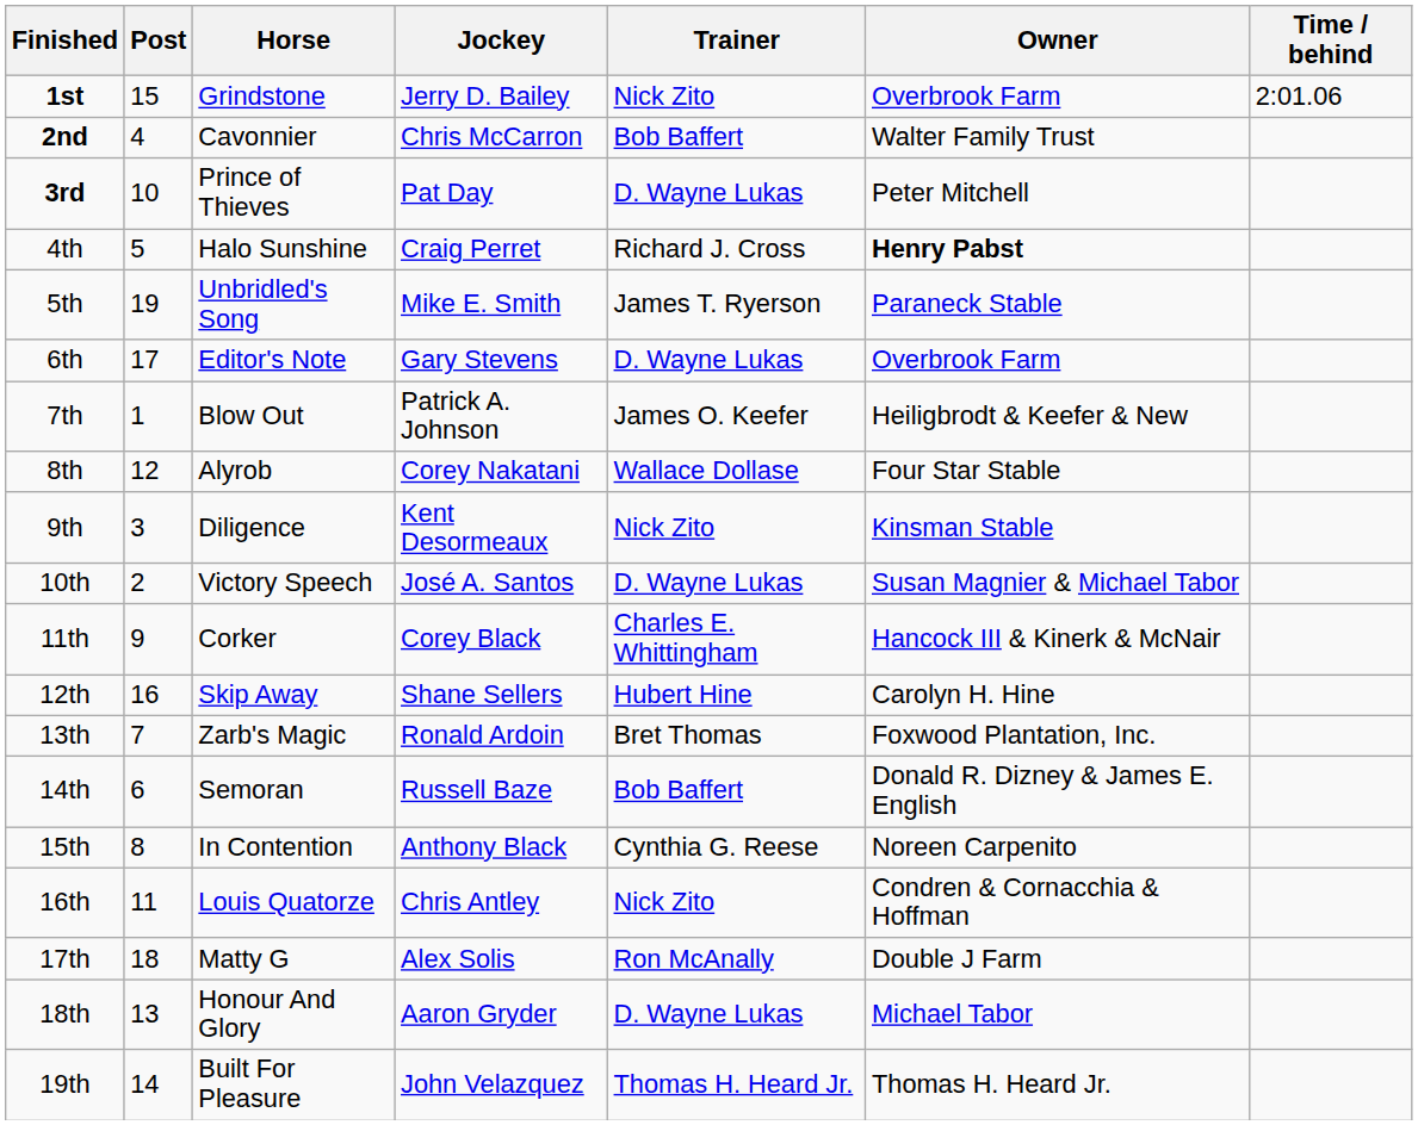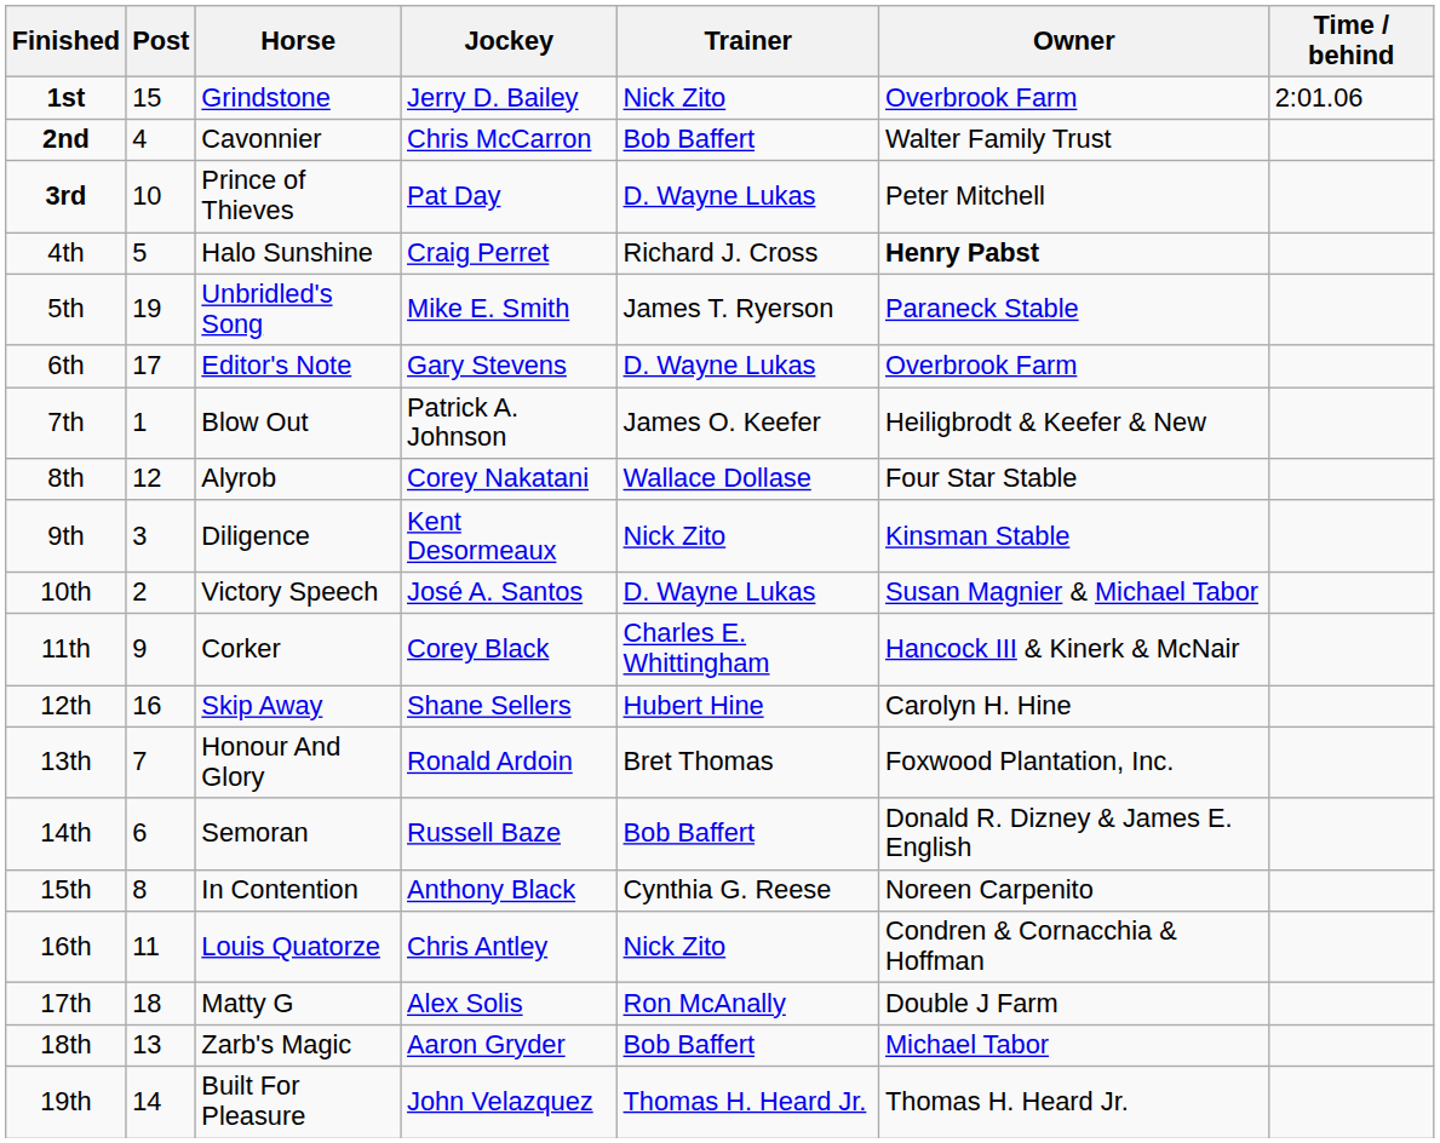13th | Horse: Zarb's Magic -> Honour And Glory
18th | Horse: Honour And Glory -> Zarb's Magic
18th | Trainer: D. Wayne Lukas -> Bob Baffert
